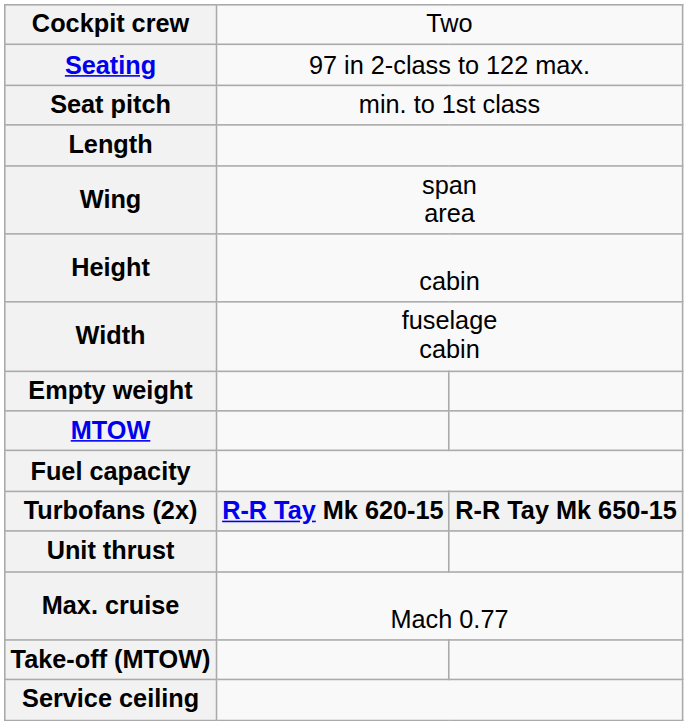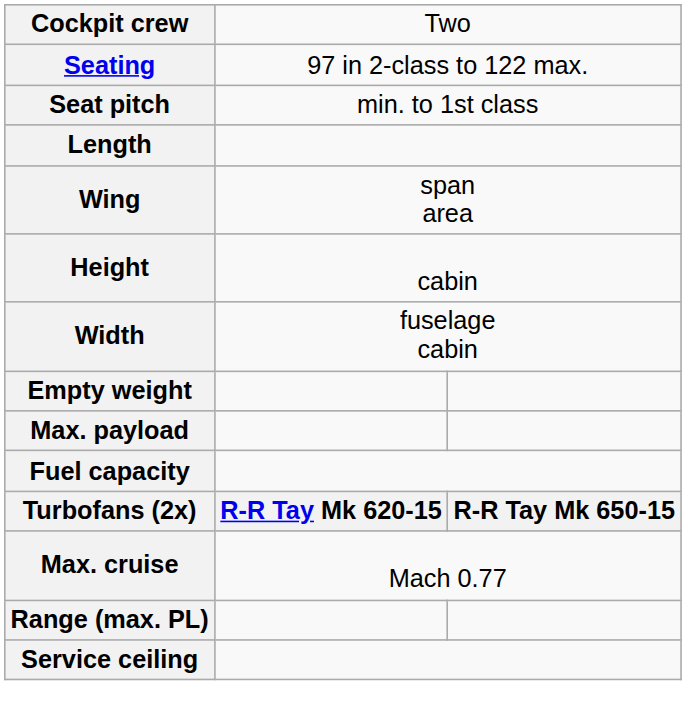- row: MTOW
+ row: Max. payload
- row: Unit thrust
+ row: Range (max. PL)
- row: Take-off (MTOW)
